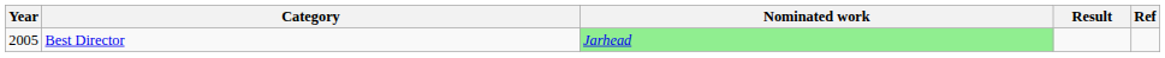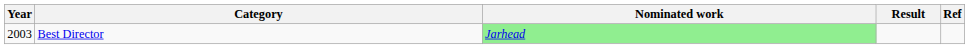Best Director | Year: 2005 -> 2003
